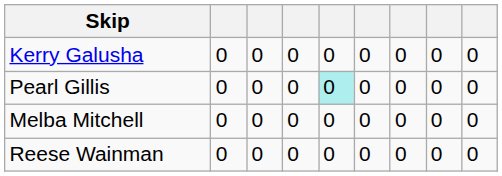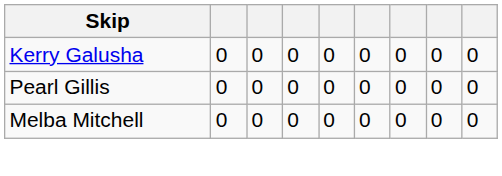Pearl Gillis | column 5: paleturquoise background -> no background
- row: Reese Wainman | 0 | 0 | 0 | 0 | 0 | 0 | 0 | 0
